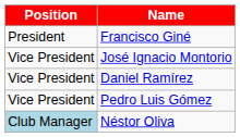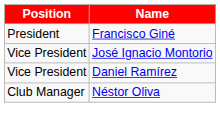- row: Vice President | Pedro Luis Gómez
Néstor Oliva | Position: lightblue background -> no background
